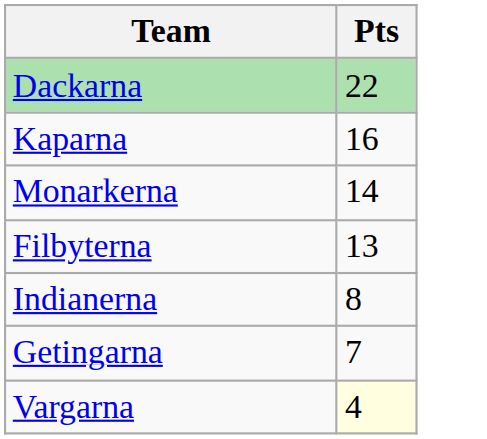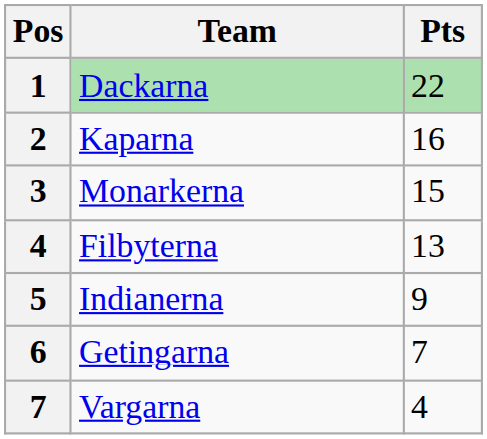+ column: Pos | 1 | 2 | 3 | 4 | 5 | 6 | 7
Monarkerna | Pts: 14 -> 15
Indianerna | Pts: 8 -> 9
Vargarna | Pts: lightyellow background -> no background
